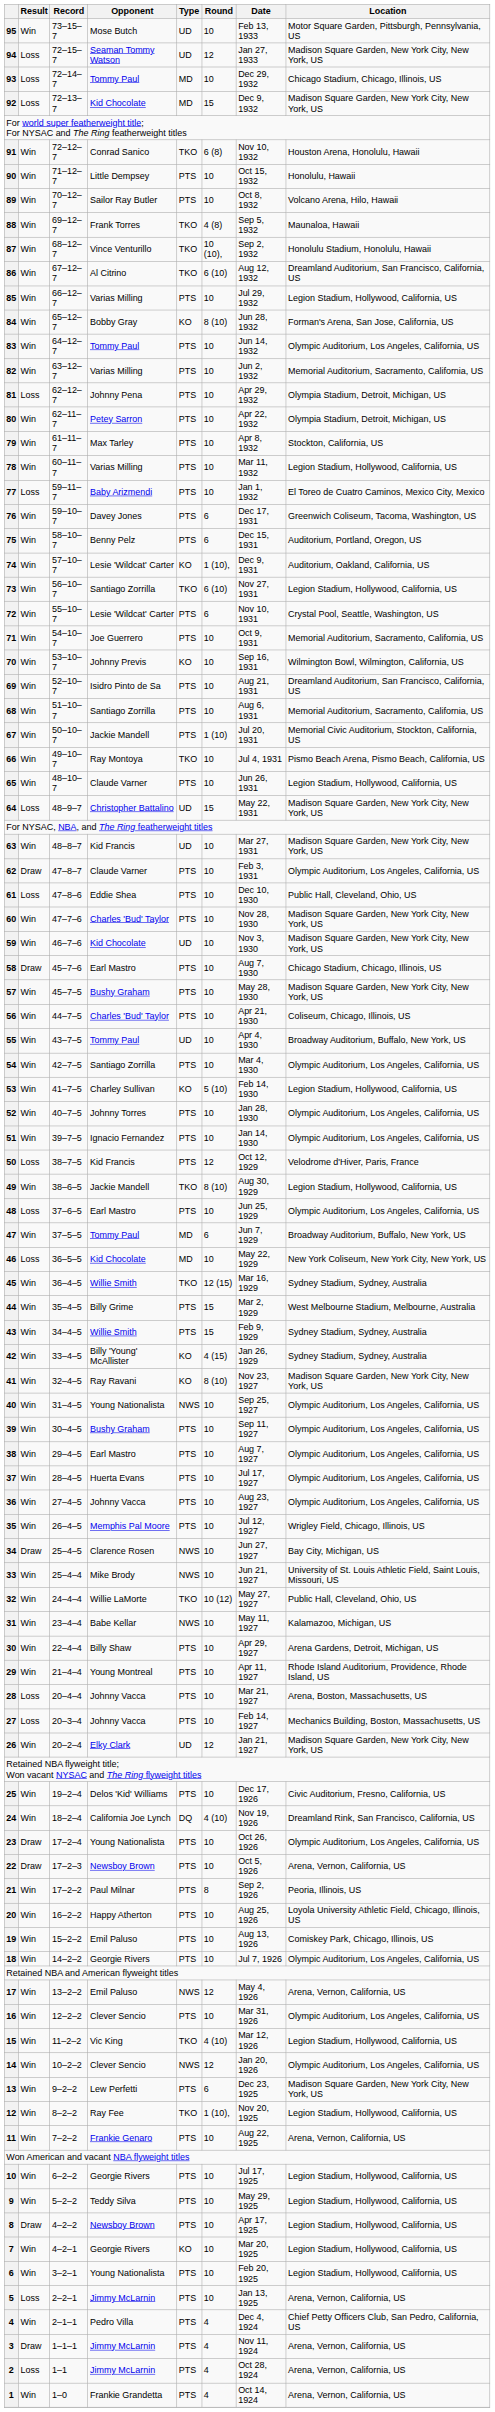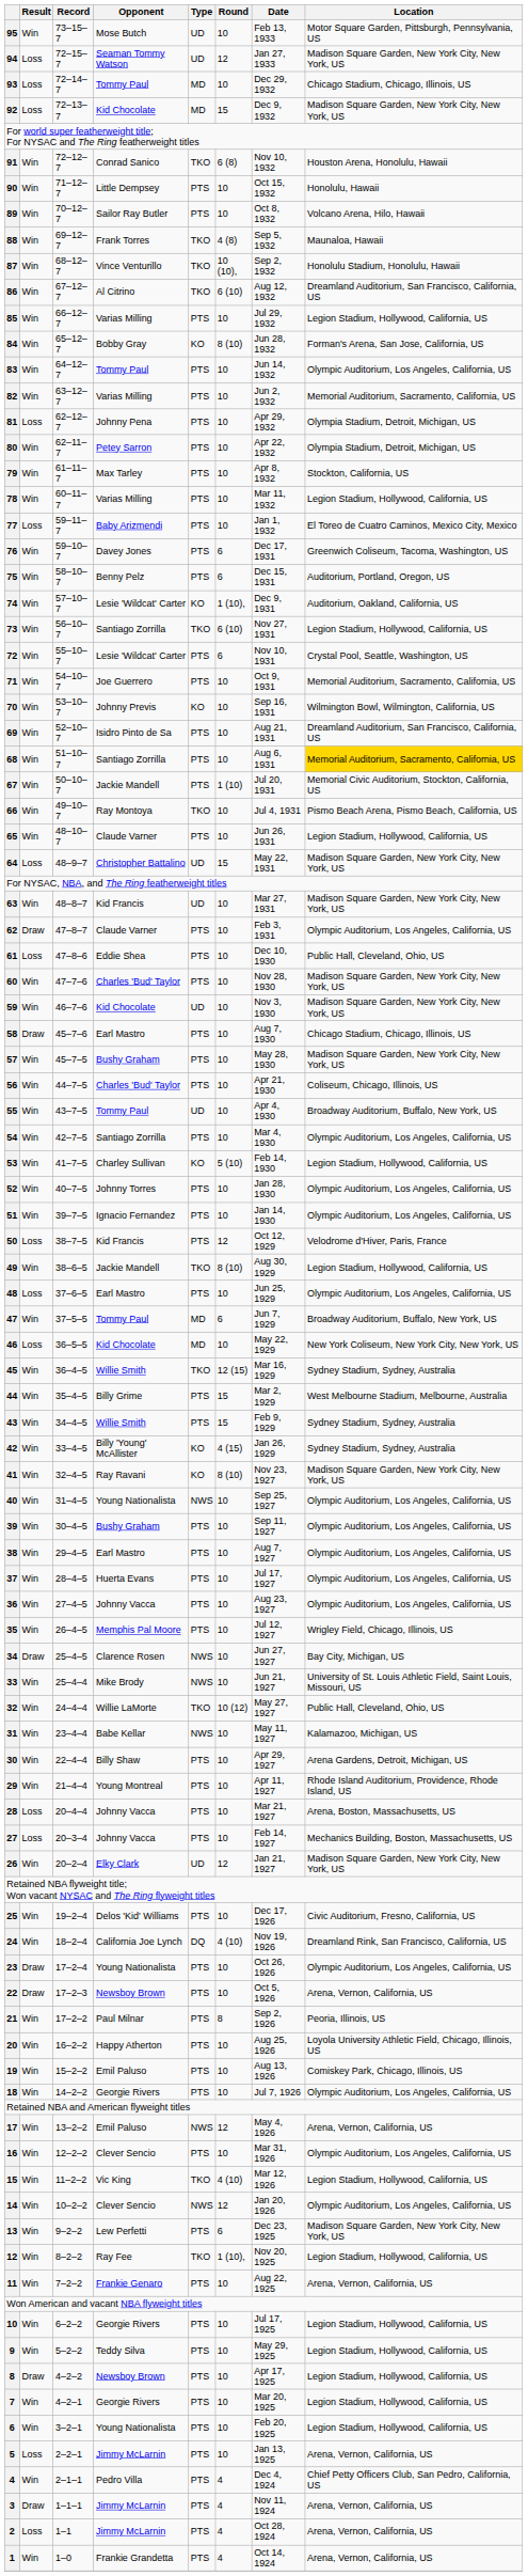68 | Location: no background -> gold background
7 | Type: KO -> PTS
